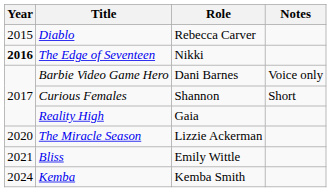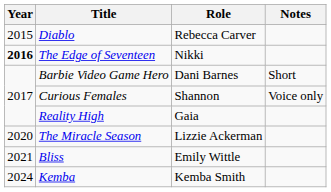Barbie Video Game Hero | Notes: Voice only -> Short
Curious Females | Notes: Short -> Voice only
